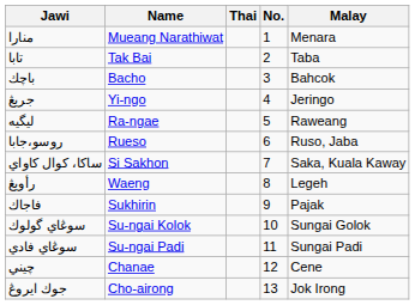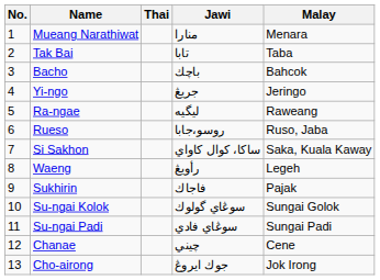columns swapped: No. <-> Jawi
